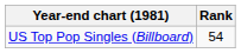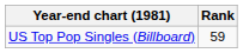US Top Pop Singles (Billboard) | Rank: 54 -> 59
